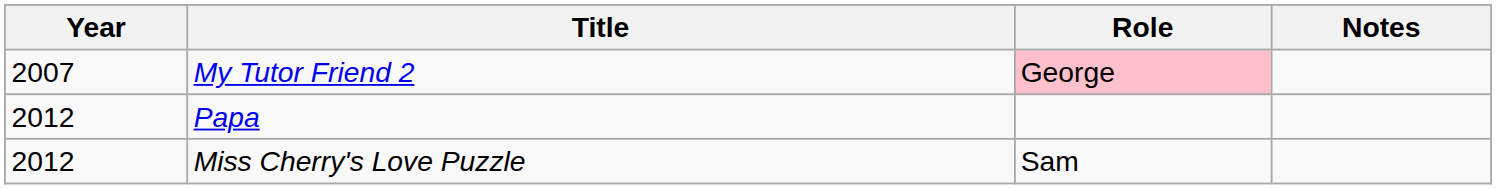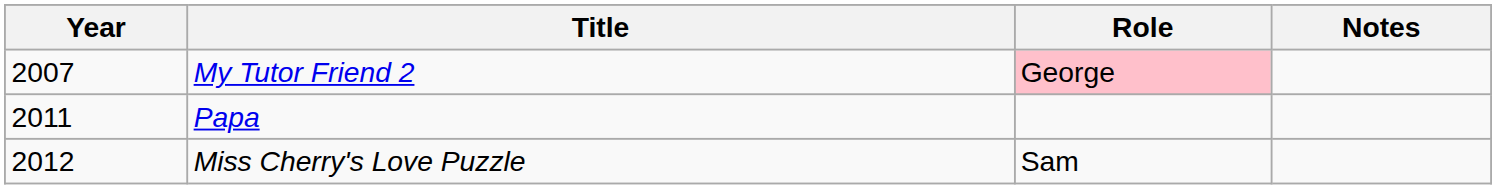Papa | Year: 2012 -> 2011
